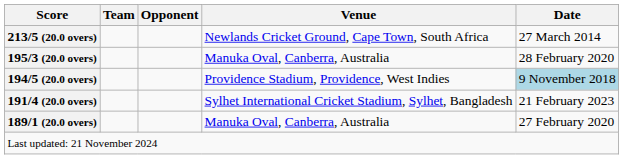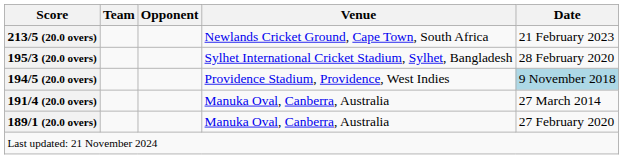213/5 (20.0 overs) | Date: 27 March 2014 -> 21 February 2023
195/3 (20.0 overs) | Venue: Manuka Oval, Canberra, Australia -> Sylhet International Cricket Stadium, Sylhet, Bangladesh
191/4 (20.0 overs) | Venue: Sylhet International Cricket Stadium, Sylhet, Bangladesh -> Manuka Oval, Canberra, Australia
191/4 (20.0 overs) | Date: 21 February 2023 -> 27 March 2014
